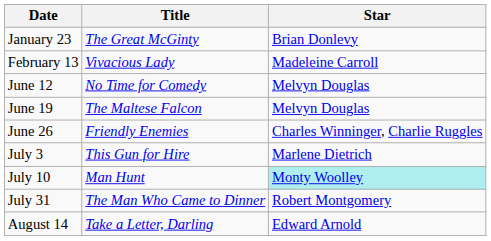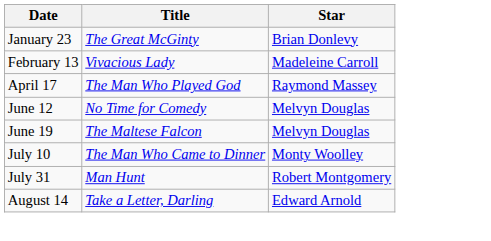+ row: April 17 | The Man Who Played God | Raymond Massey
- row: June 26 | Friendly Enemies | Charles Winninger, Charlie Ruggles
- row: July 3 | This Gun for Hire | Marlene Dietrich
July 10 | Title: Man Hunt -> The Man Who Came to Dinner
July 10 | Star: paleturquoise background -> no background
July 31 | Title: The Man Who Came to Dinner -> Man Hunt
